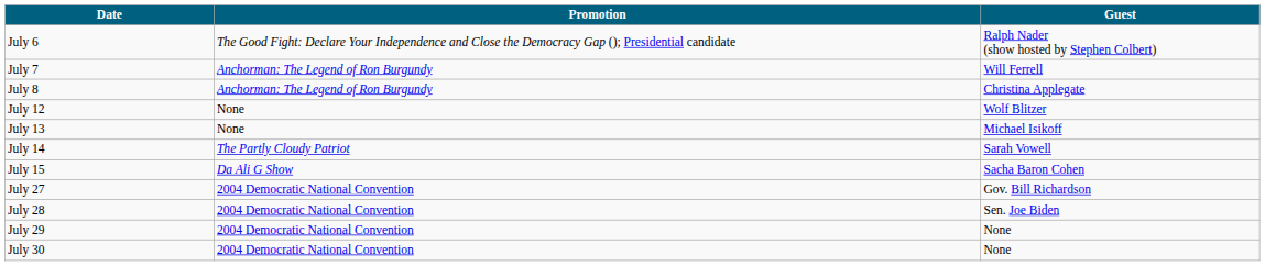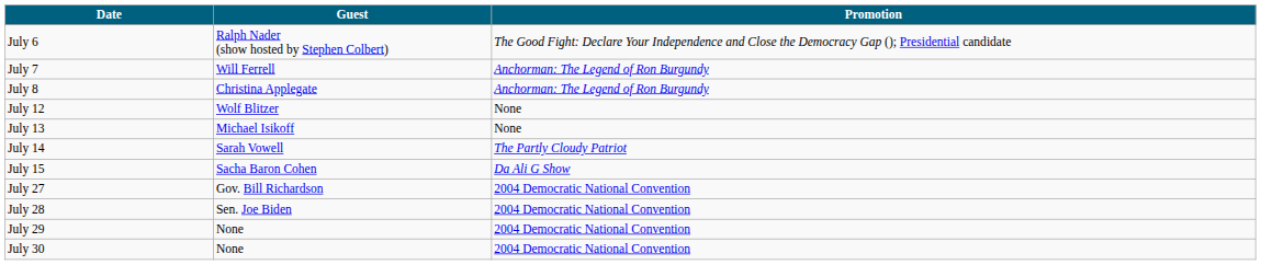columns swapped: Guest <-> Promotion
